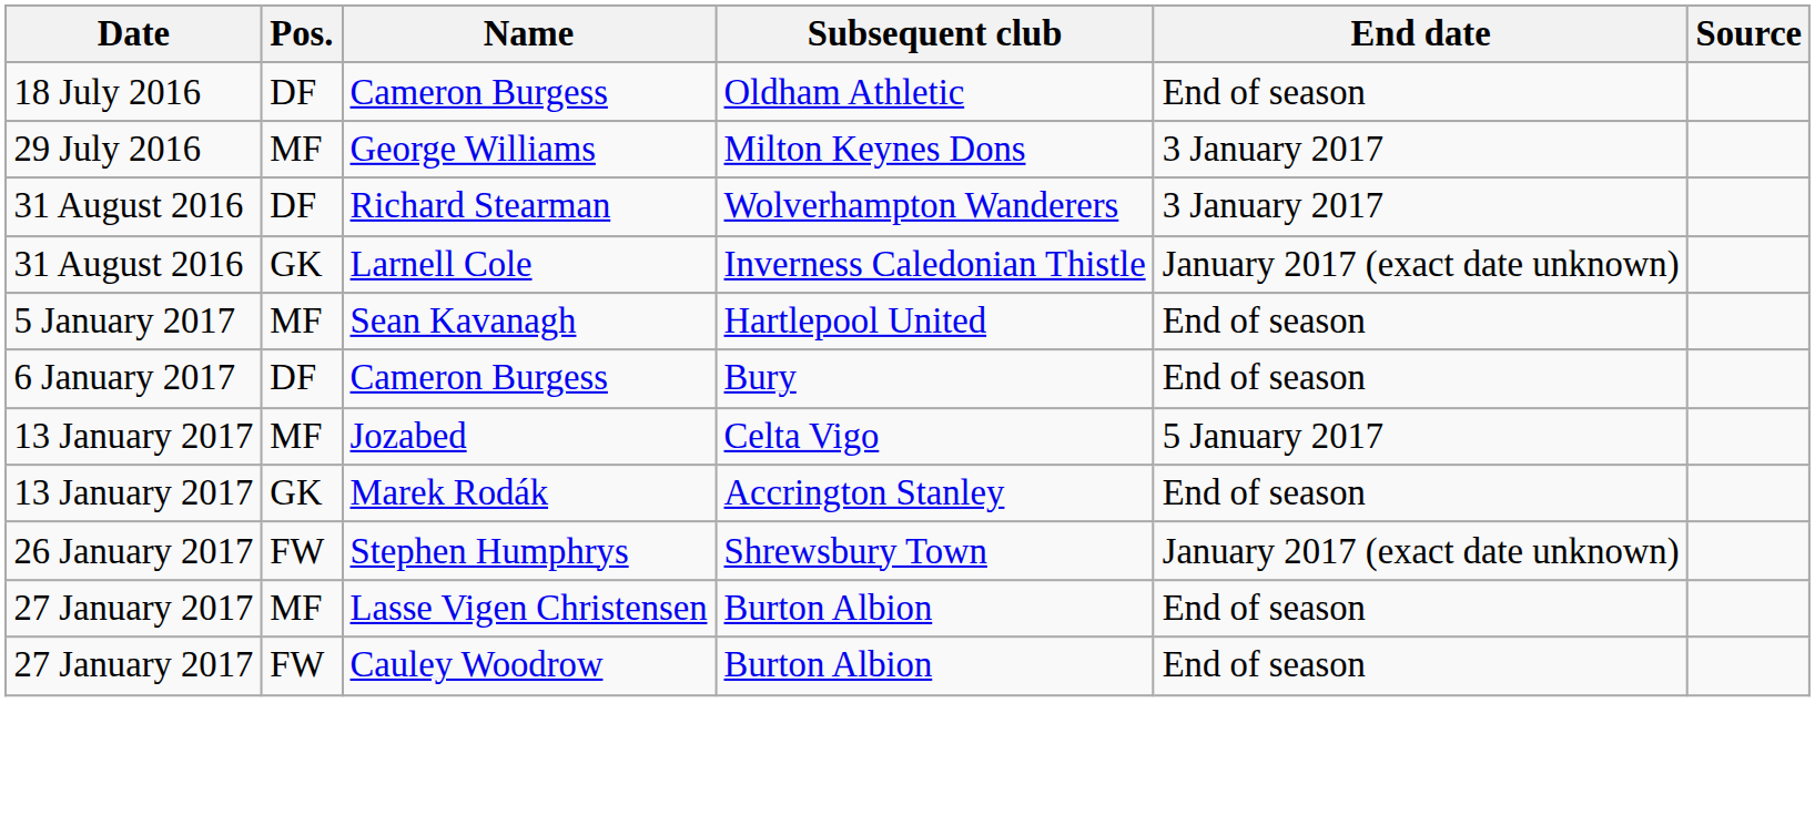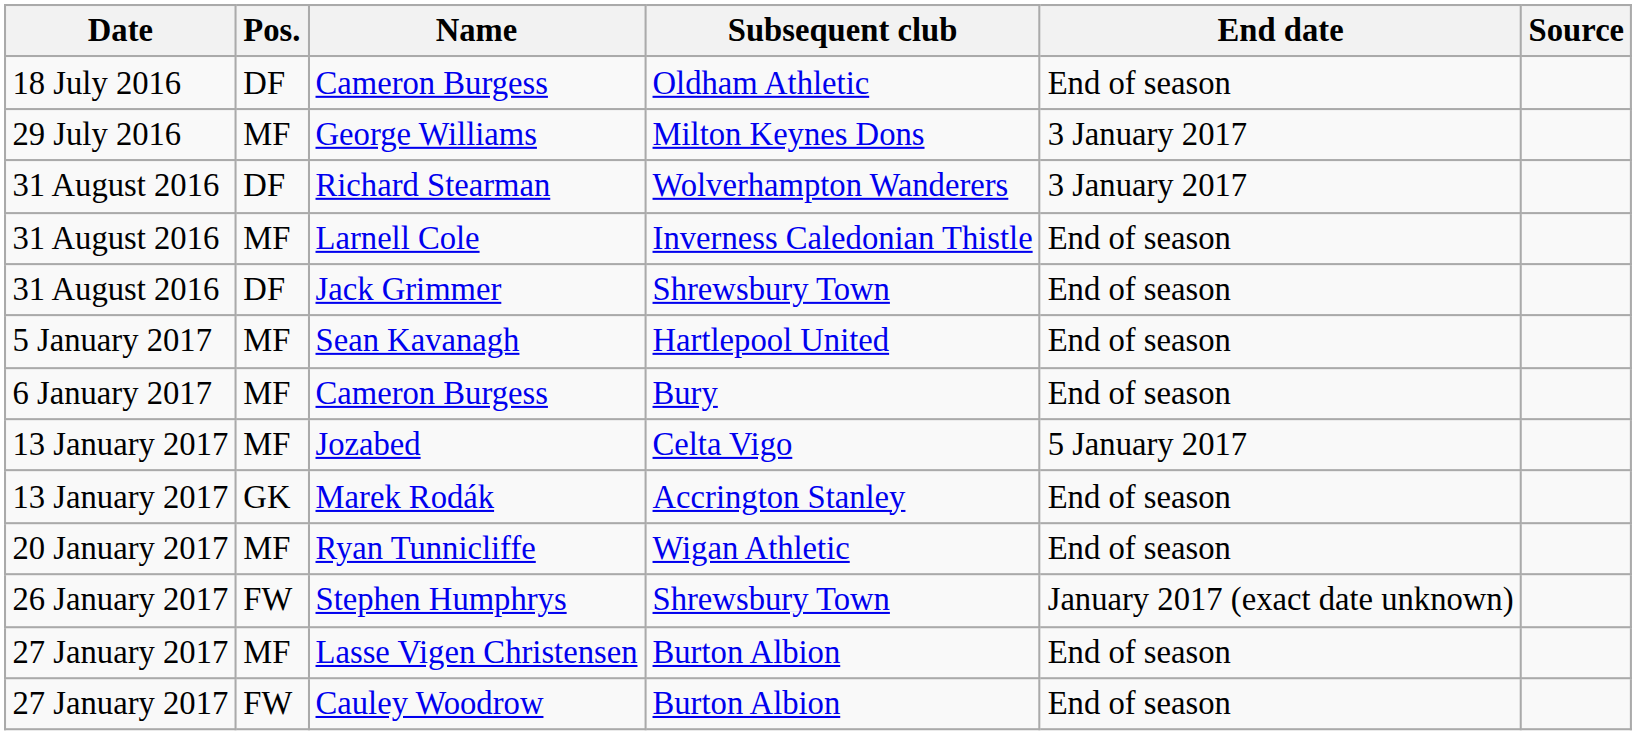Larnell Cole | Pos.: GK -> MF
Larnell Cole | End date: January 2017 (exact date unknown) -> End of season
+ row: 31 August 2016 | DF | Jack Grimmer | Shrewsbury Town | End of season
Cameron Burgess / Bury | Pos.: DF -> MF
+ row: 20 January 2017 | MF | Ryan Tunnicliffe | Wigan Athletic | End of season
